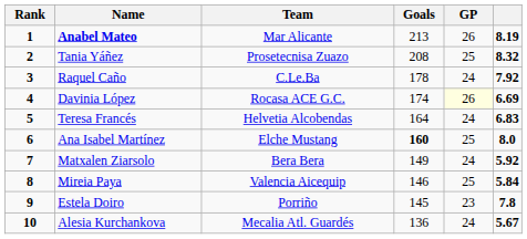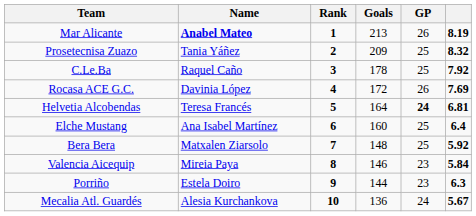columns swapped: Rank <-> Team
Tania Yáñez | Goals: 208 -> 209
Raquel Caño | GP: 24 -> 25
Davinia López | Goals: 174 -> 172
Davinia López | GP: lightyellow background -> no background
Davinia López | column 6: 6.69 -> 7.69
Teresa Francés | GP: normal -> bold
Teresa Francés | column 6: 6.83 -> 6.81
Ana Isabel Martínez | Goals: bold -> normal
Ana Isabel Martínez | column 6: 8.0 -> 6.4
Matxalen Ziarsolo | Goals: 149 -> 148
Matxalen Ziarsolo | GP: 24 -> 25
Mireia Paya | GP: 25 -> 23
Estela Doiro | Goals: 145 -> 144
Estela Doiro | column 6: 7.8 -> 6.3
